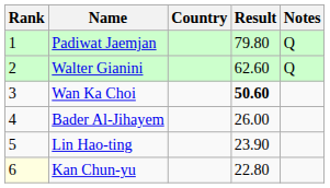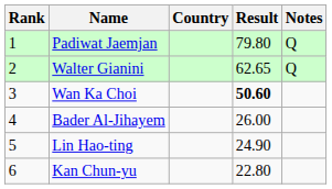Walter Gianini | Result: 62.60 -> 62.65
Lin Hao-ting | Result: 23.90 -> 24.90
Kan Chun-yu | Rank: lightyellow background -> no background
